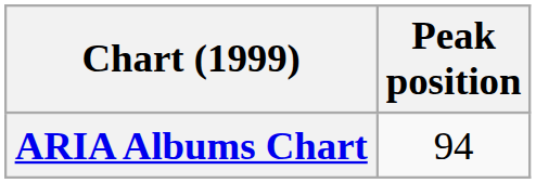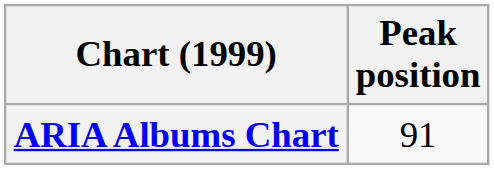ARIA Albums Chart | Peak position: 94 -> 91
